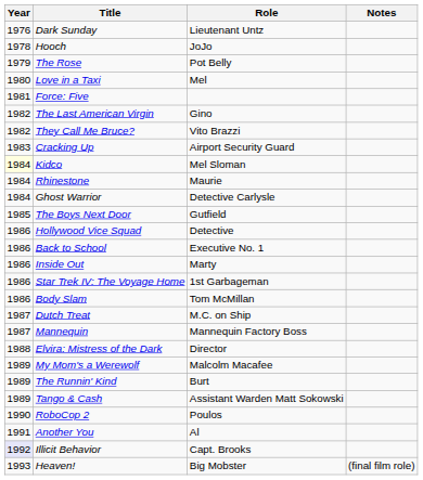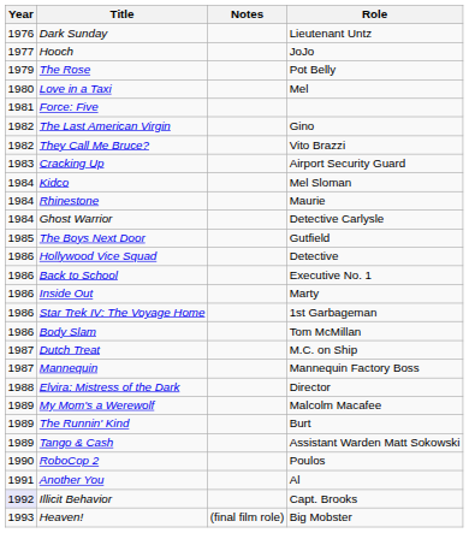columns swapped: Role <-> Notes
Hooch | Year: 1978 -> 1977
Kidco | Year: lightyellow background -> no background
